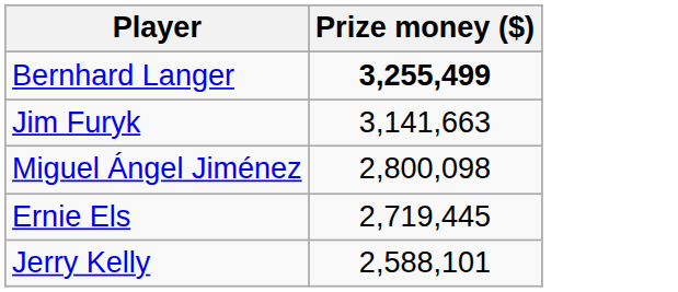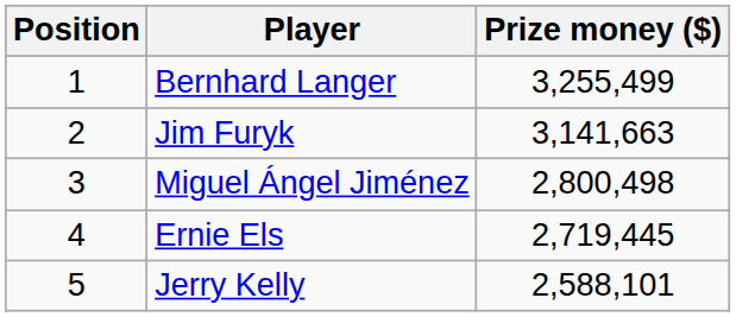+ column: Position | 1 | 2 | 3 | 4 | 5
Bernhard Langer | Prize money ($): bold -> normal
Miguel Ángel Jiménez | Prize money ($): 2,800,098 -> 2,800,498
